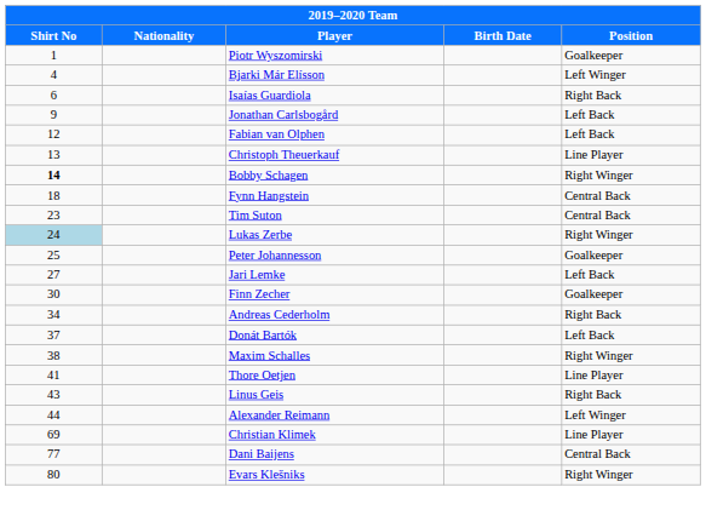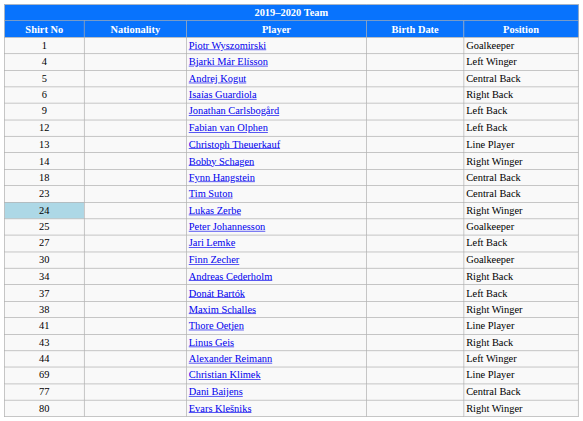+ row: 5 | Andrej Kogut | Central Back
Bobby Schagen | Shirt No: bold -> normal
